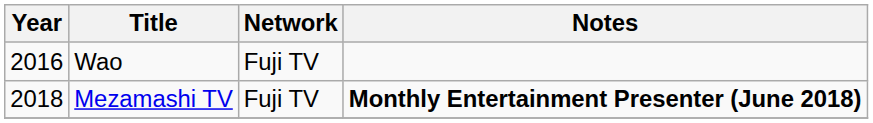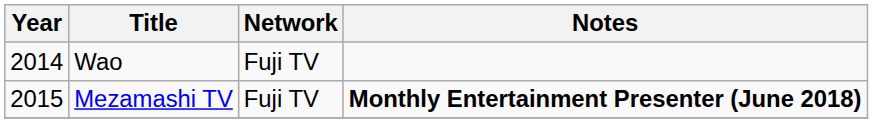Wao | Year: 2016 -> 2014
Mezamashi TV | Year: 2018 -> 2015
